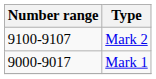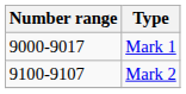rows swapped: Mark 1 <-> Mark 2
